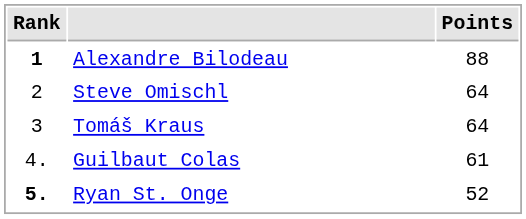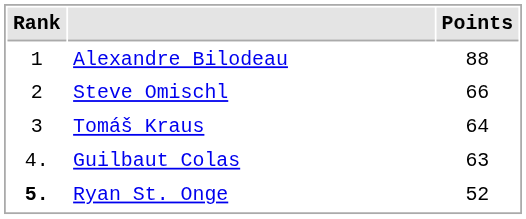Alexandre Bilodeau | Rank: bold -> normal
Steve Omischl | Points: 64 -> 66
Guilbaut Colas | Points: 61 -> 63
